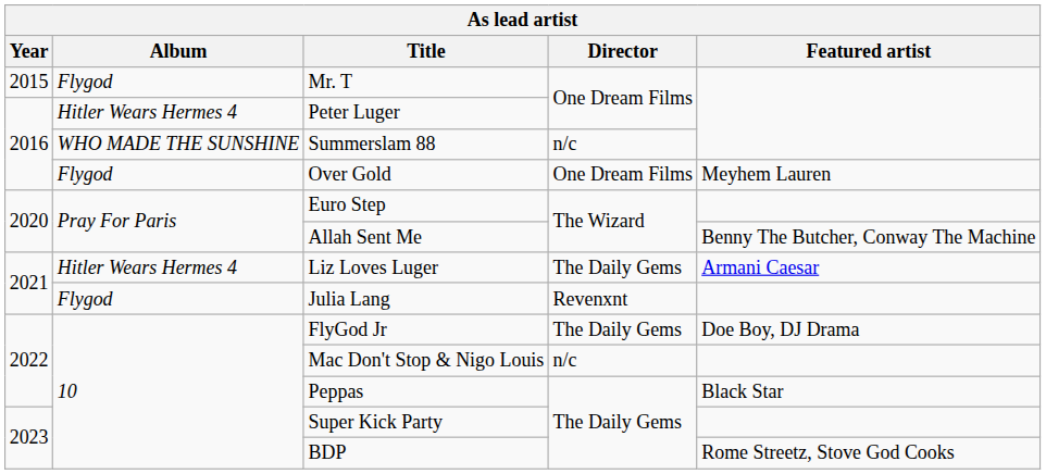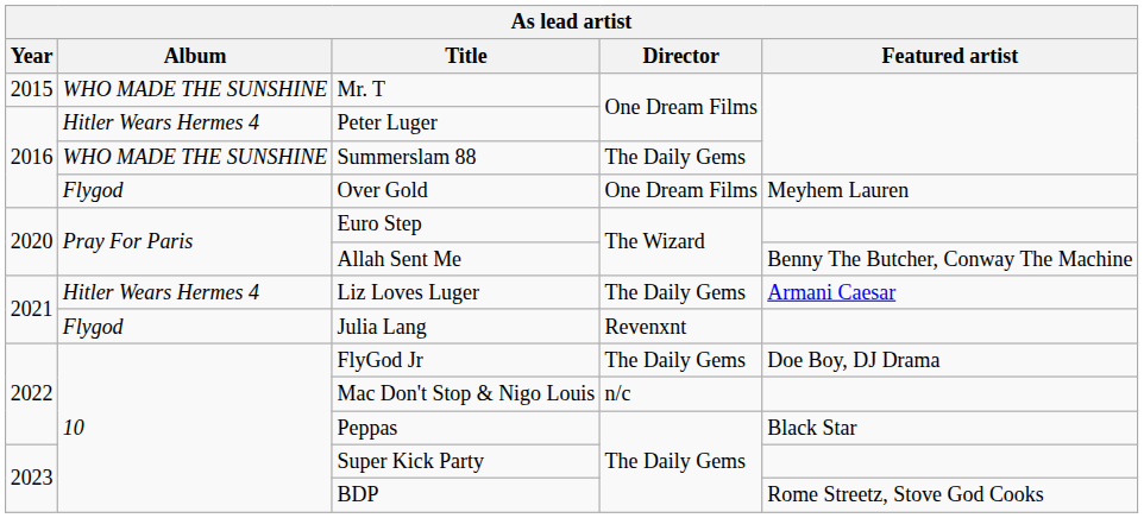Mr. T | Album: Flygod -> WHO MADE THE SUNSHINE
Summerslam 88 | Director: n/c -> The Daily Gems
